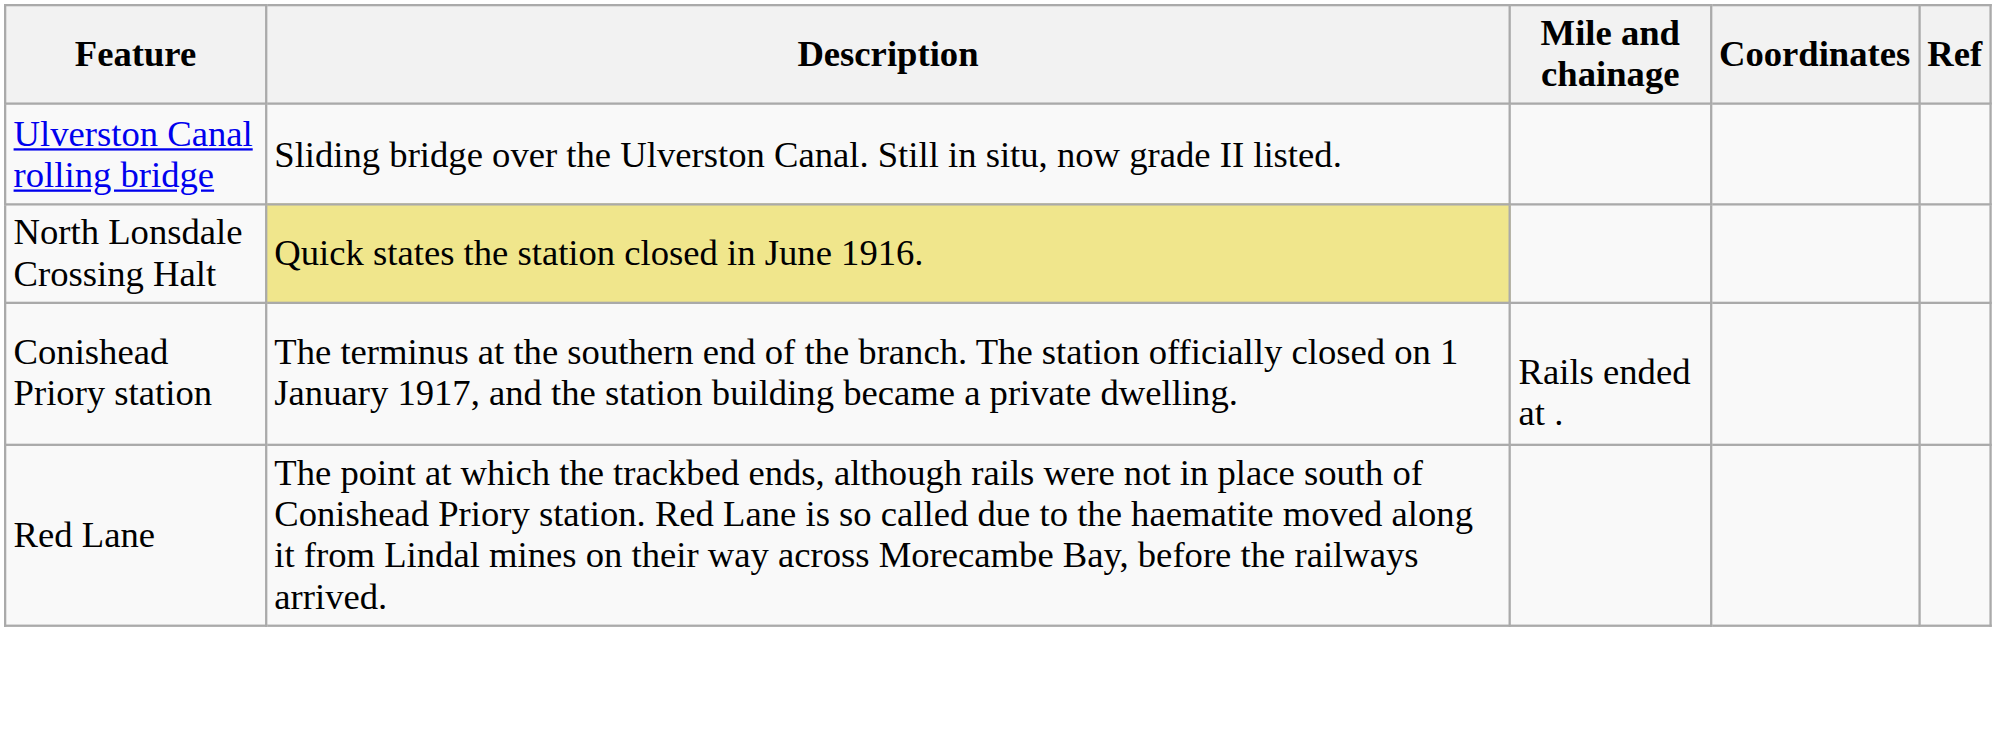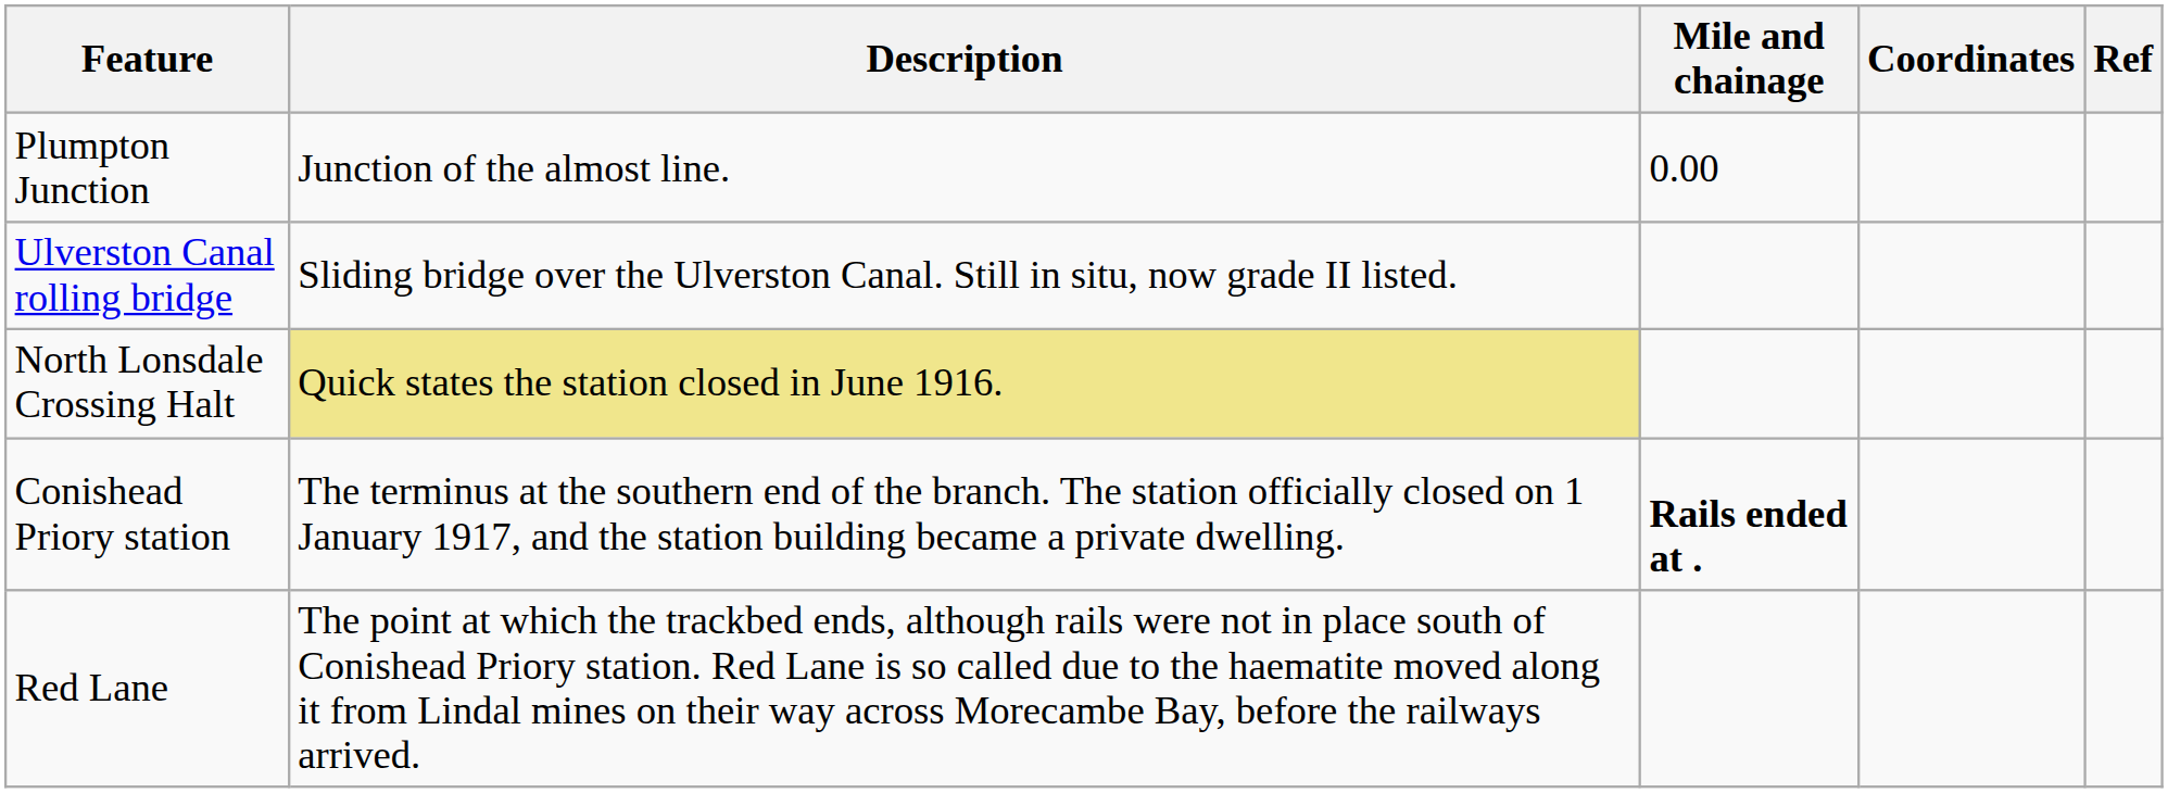+ row: Plumpton Junction | Junction of the almost line. | 0.00
Conishead Priory station | Mile and chainage: normal -> bold
